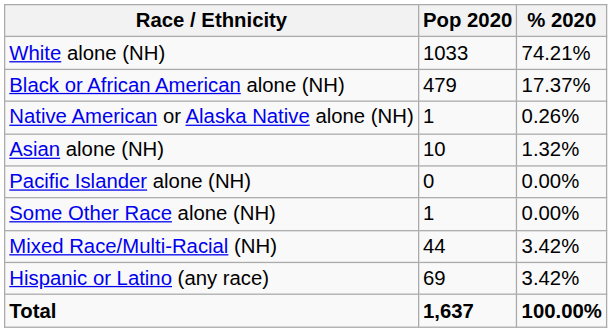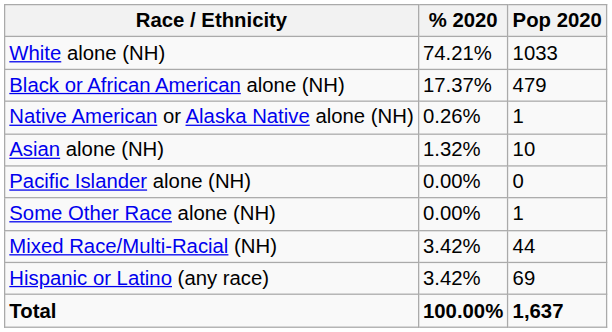columns swapped: Pop 2020 <-> % 2020
